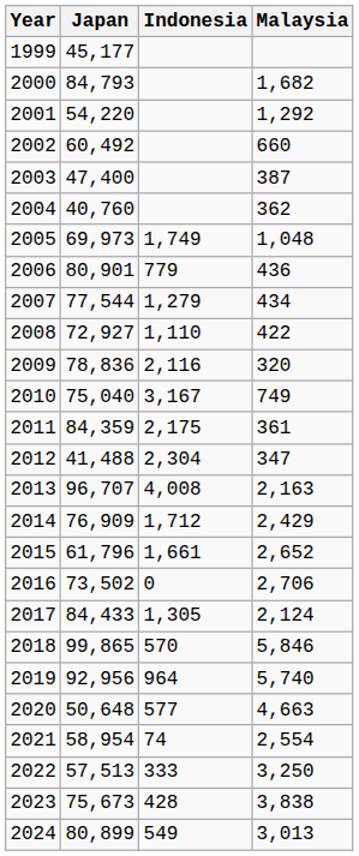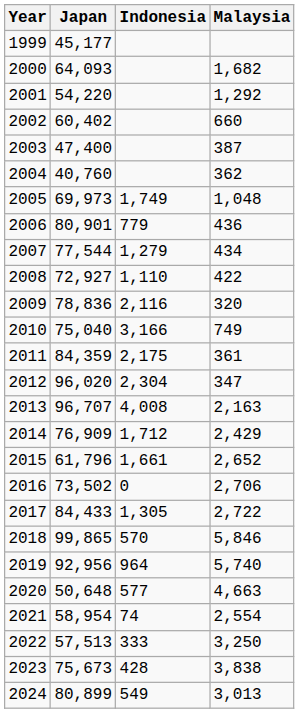2000 | Japan: 84,793 -> 64,093
2002 | Japan: 60,492 -> 60,402
2010 | Indonesia: 3,167 -> 3,166
2012 | Japan: 41,488 -> 96,020
2017 | Malaysia: 2,124 -> 2,722
